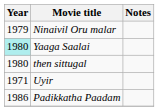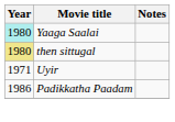- row: 1979 | Ninaivil Oru malar
then sittugal | Year: no background -> khaki background
